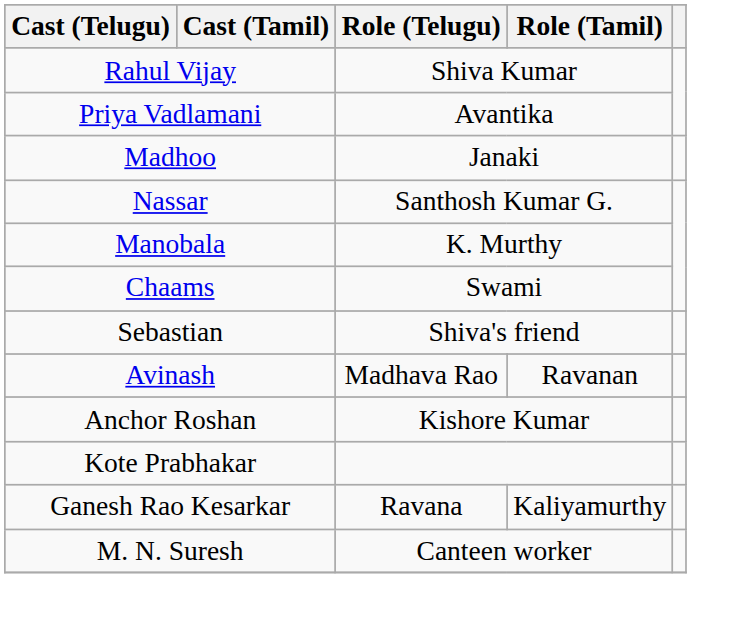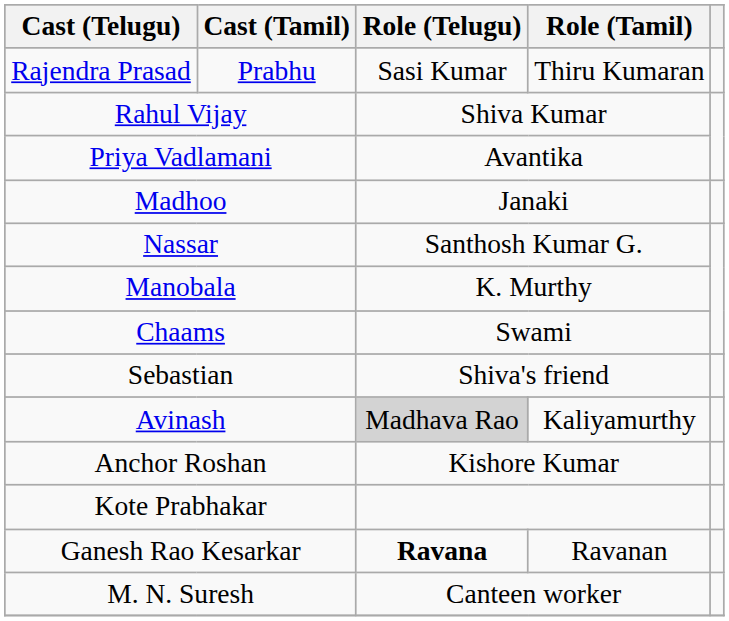+ row: Rajendra Prasad | Prabhu | Sasi Kumar | Thiru Kumaran
Avinash | Role (Telugu): no background -> lightgrey background
Avinash | Role (Tamil): Ravanan -> Kaliyamurthy
Ganesh Rao Kesarkar | Role (Telugu): normal -> bold
Ganesh Rao Kesarkar | Role (Tamil): Kaliyamurthy -> Ravanan
